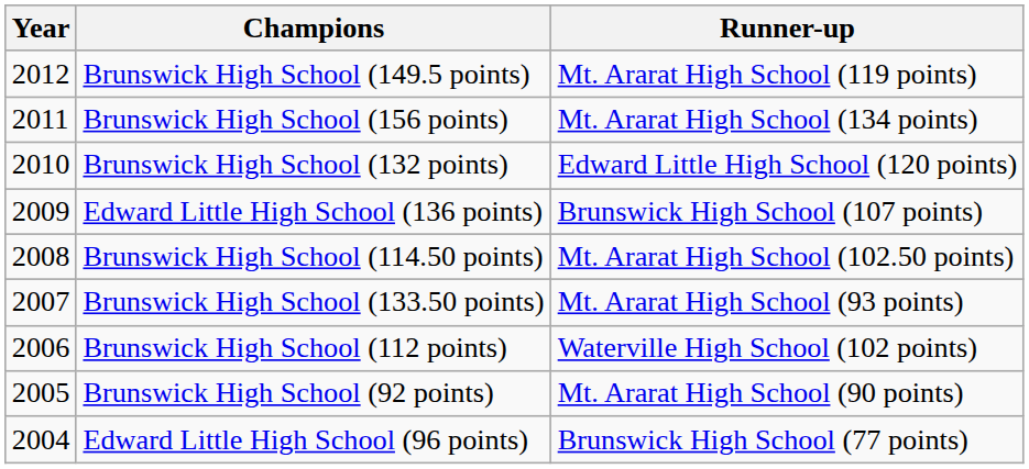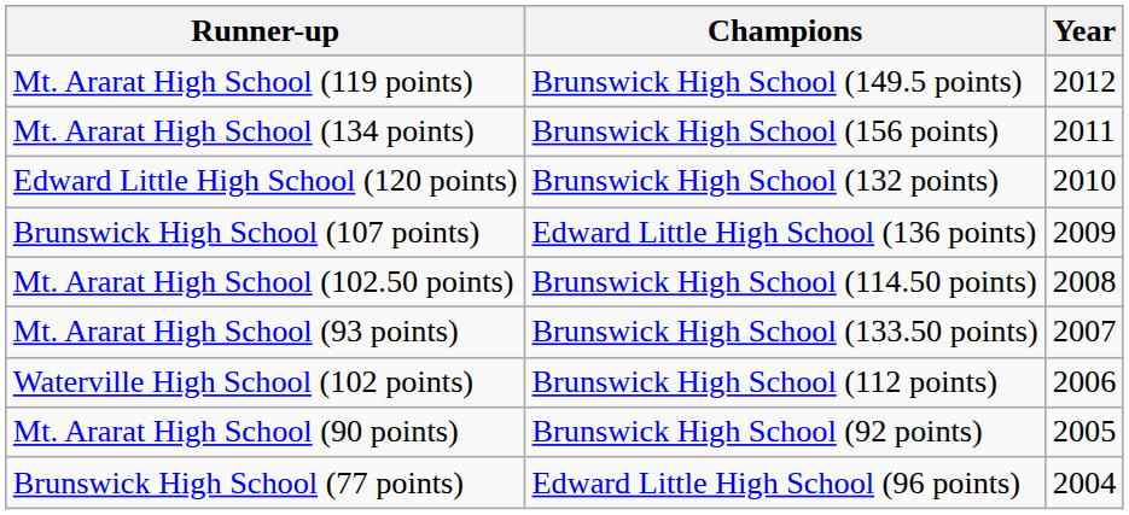columns swapped: Year <-> Runner-up
